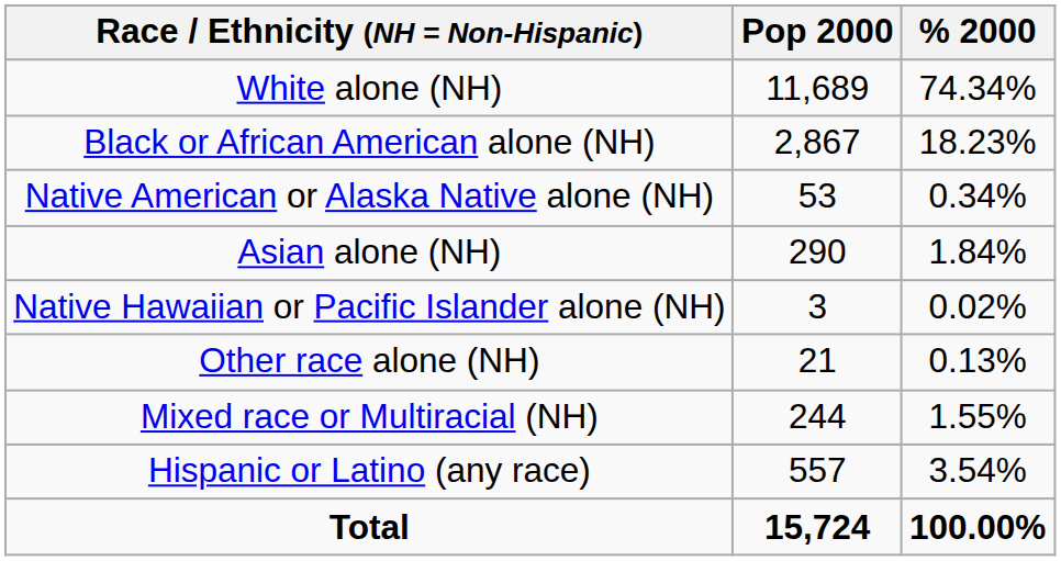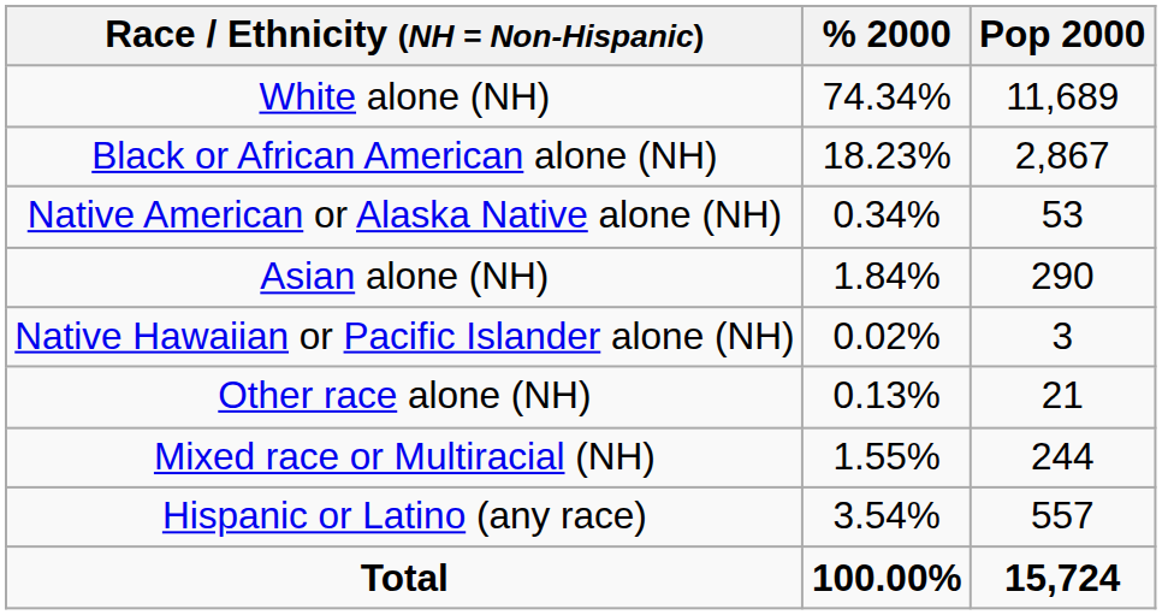columns swapped: Pop 2000 <-> % 2000
